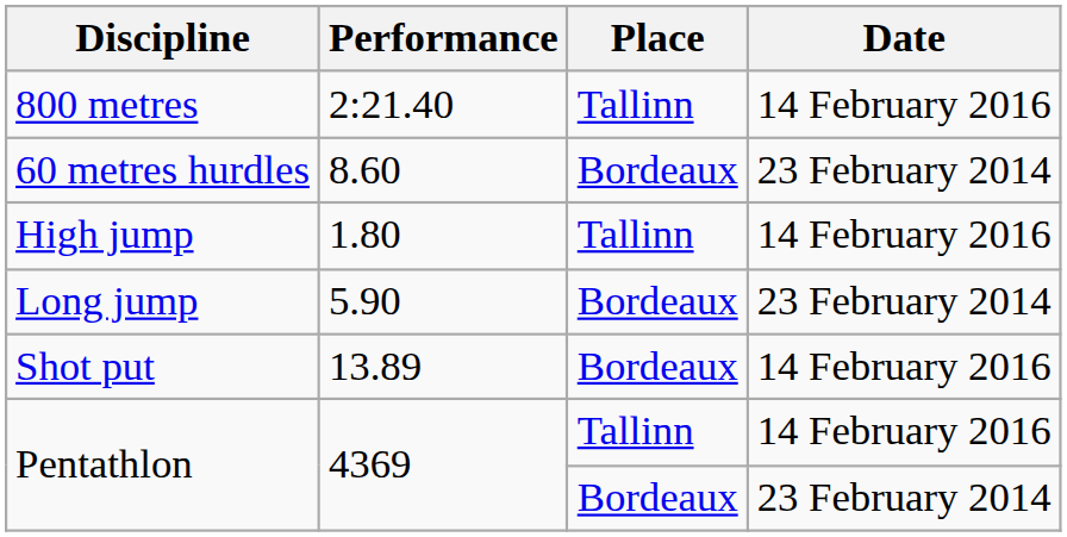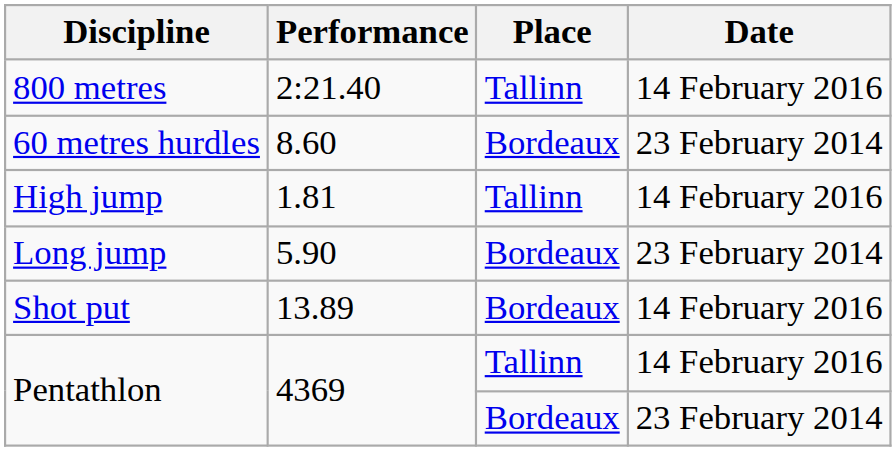High jump | Performance: 1.80 -> 1.81
